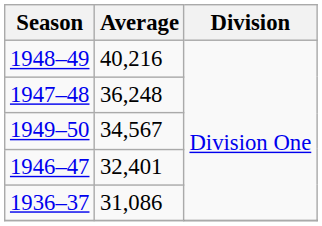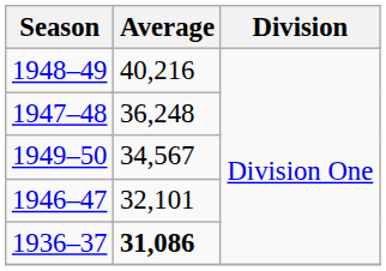1946–47 | Average: 32,401 -> 32,101
1936–37 | Average: normal -> bold
